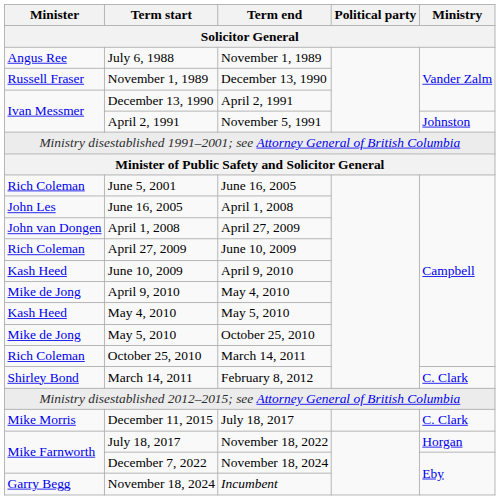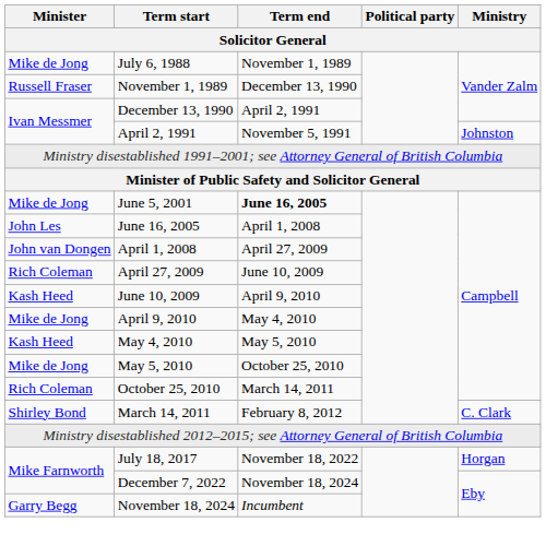July 6, 1988 | Minister: Angus Ree -> Mike de Jong
June 5, 2001 | Minister: Rich Coleman -> Mike de Jong
June 5, 2001 | Term end: normal -> bold
- row: Mike Morris | December 11, 2015 | July 18, 2017 | C. Clark
